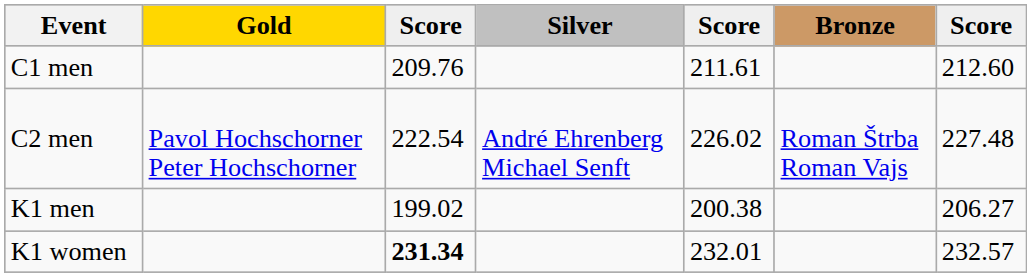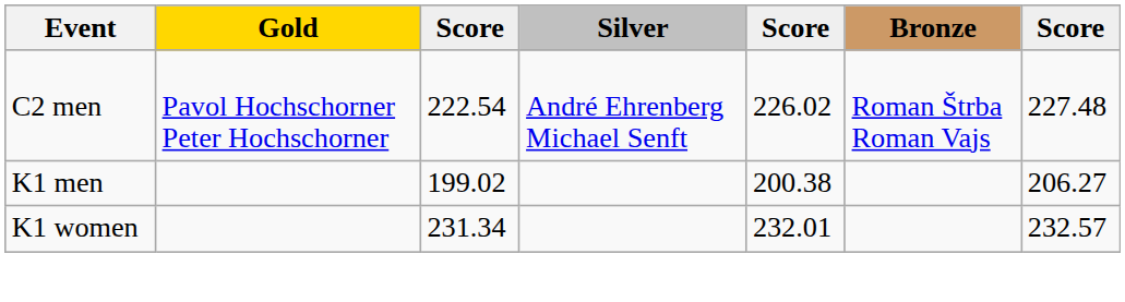- row: C1 men | 209.76 | 211.61 | 212.60
K1 women | column 3: bold -> normal
